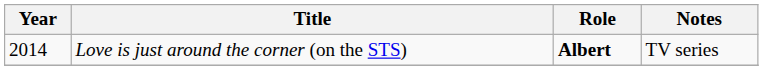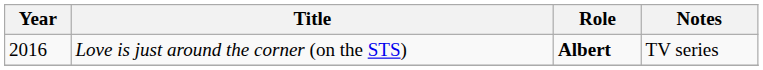Love is just around the corner (on the STS) | Year: 2014 -> 2016
